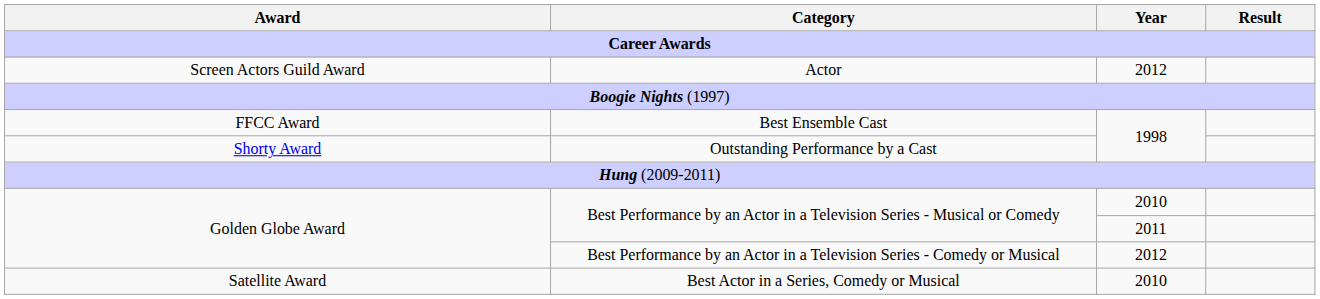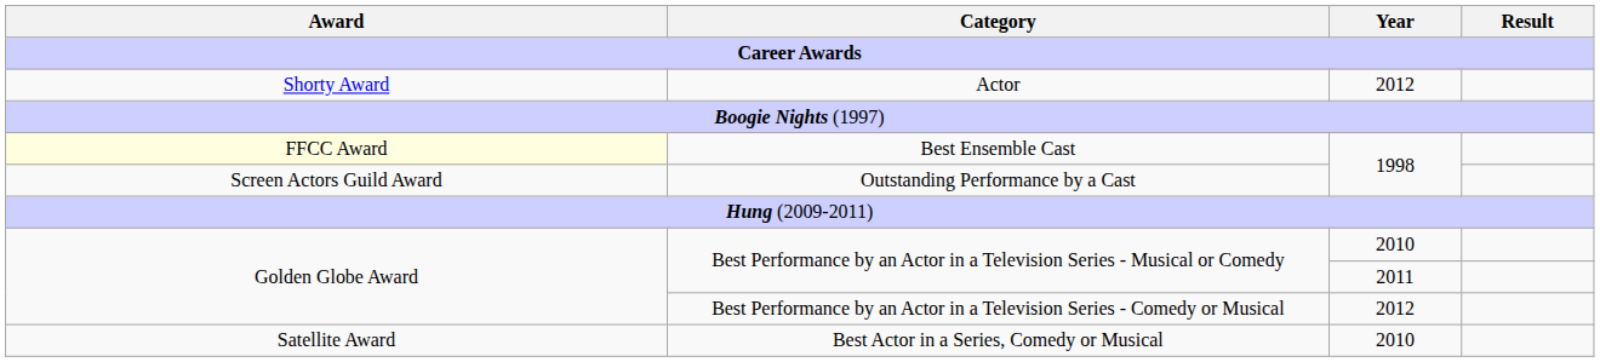Actor | Award: Screen Actors Guild Award -> Shorty Award
Best Ensemble Cast | Award: no background -> lightyellow background
Outstanding Performance by a Cast | Award: Shorty Award -> Screen Actors Guild Award
